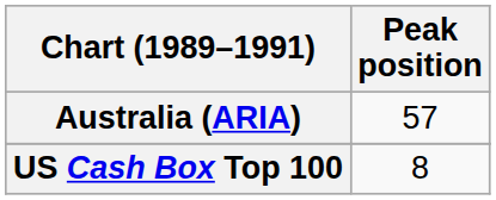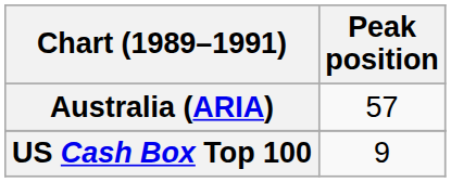US Cash Box Top 100 | Peak position: 8 -> 9
